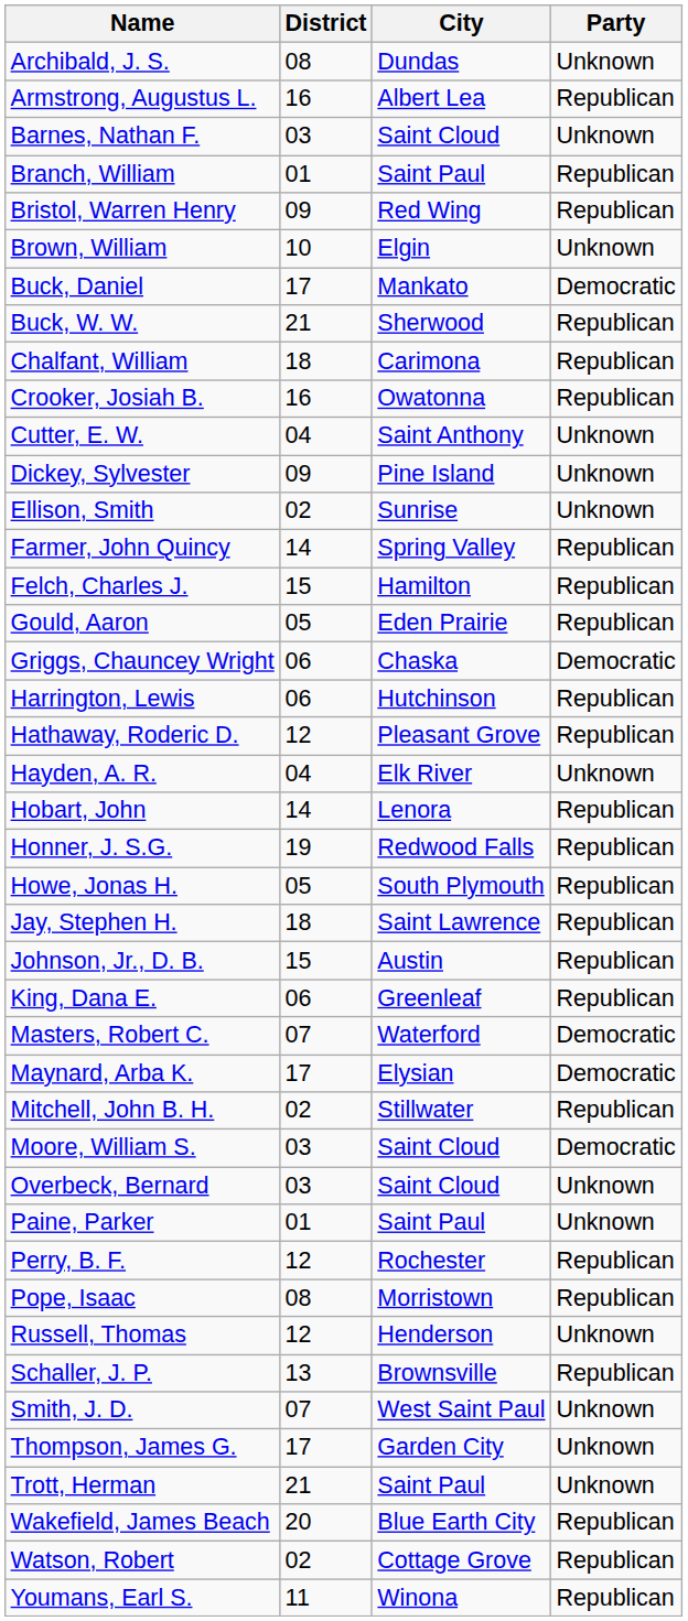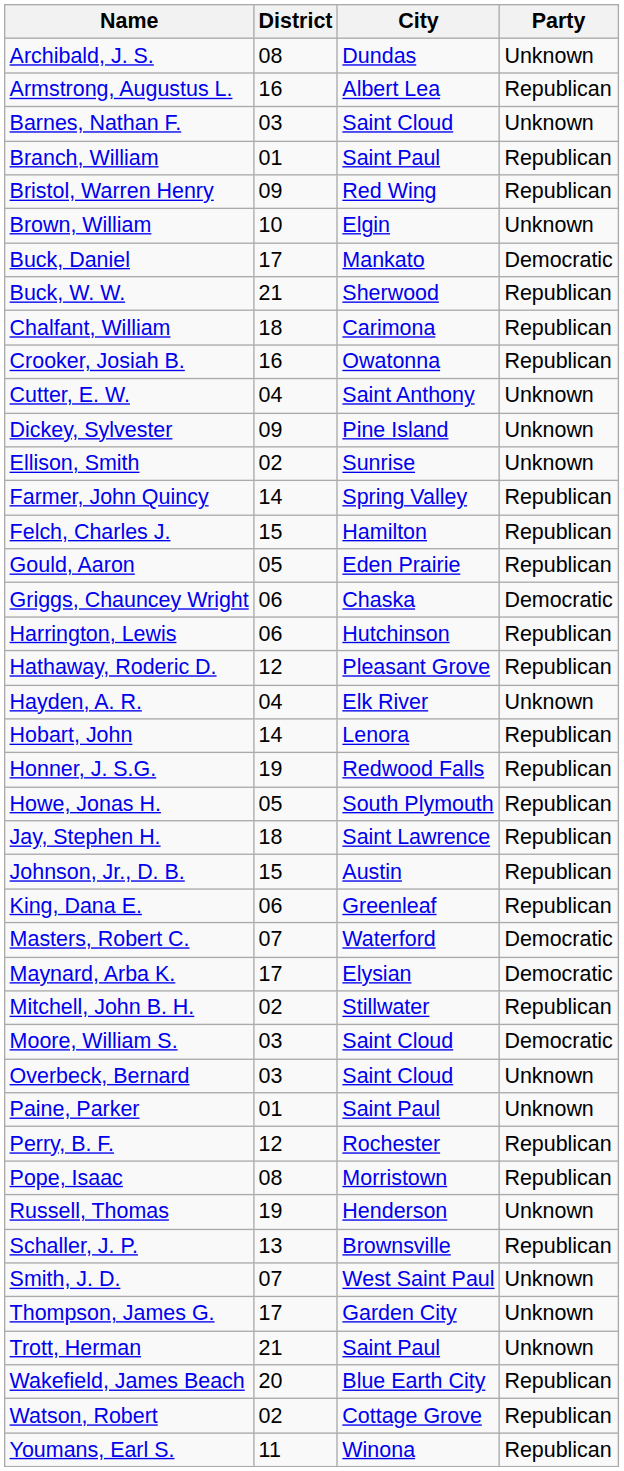Russell, Thomas | District: 12 -> 19
